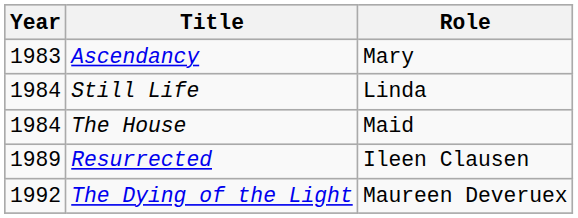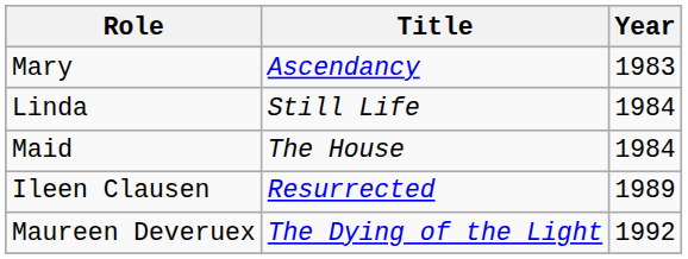columns swapped: Year <-> Role
